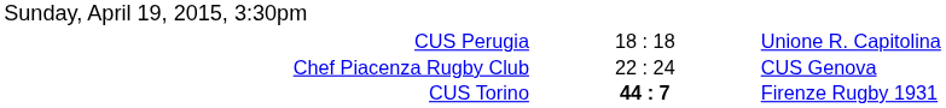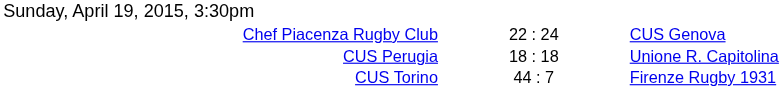rows swapped: Chef Piacenza Rugby Club <-> CUS Perugia
CUS Torino | column 2: bold -> normal
